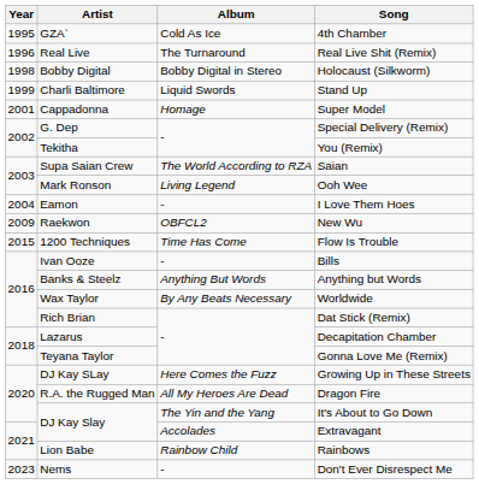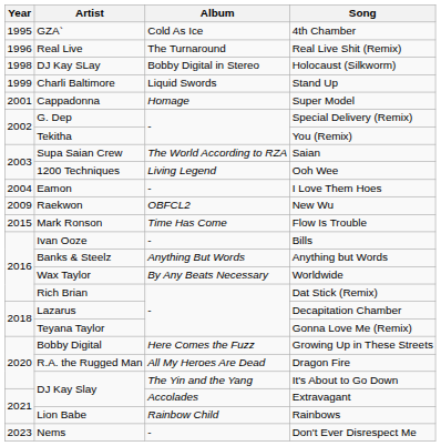Holocaust (Silkworm) | Artist: Bobby Digital -> DJ Kay SLay
Ooh Wee | Artist: Mark Ronson -> 1200 Techniques
Flow Is Trouble | Artist: 1200 Techniques -> Mark Ronson
Growing Up in These Streets | Artist: DJ Kay SLay -> Bobby Digital
